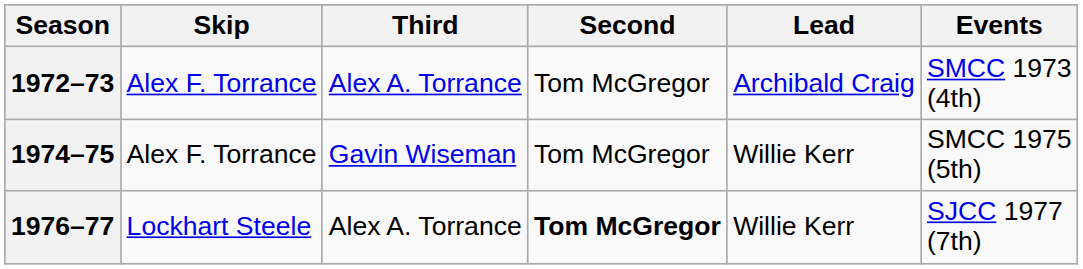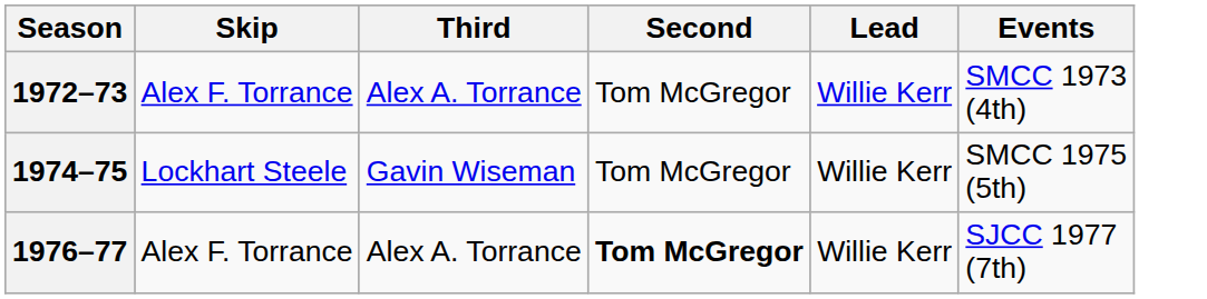1972–73 | Lead: Archibald Craig -> Willie Kerr
1974–75 | Skip: Alex F. Torrance -> Lockhart Steele
1976–77 | Skip: Lockhart Steele -> Alex F. Torrance
